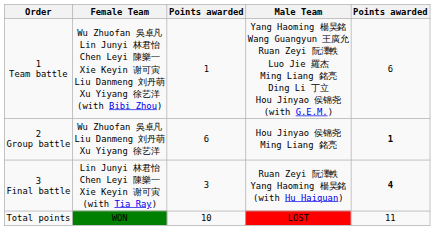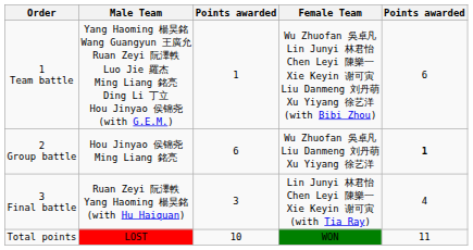columns swapped: Male Team <-> Female Team
3 Final battle | column 5: bold -> normal
